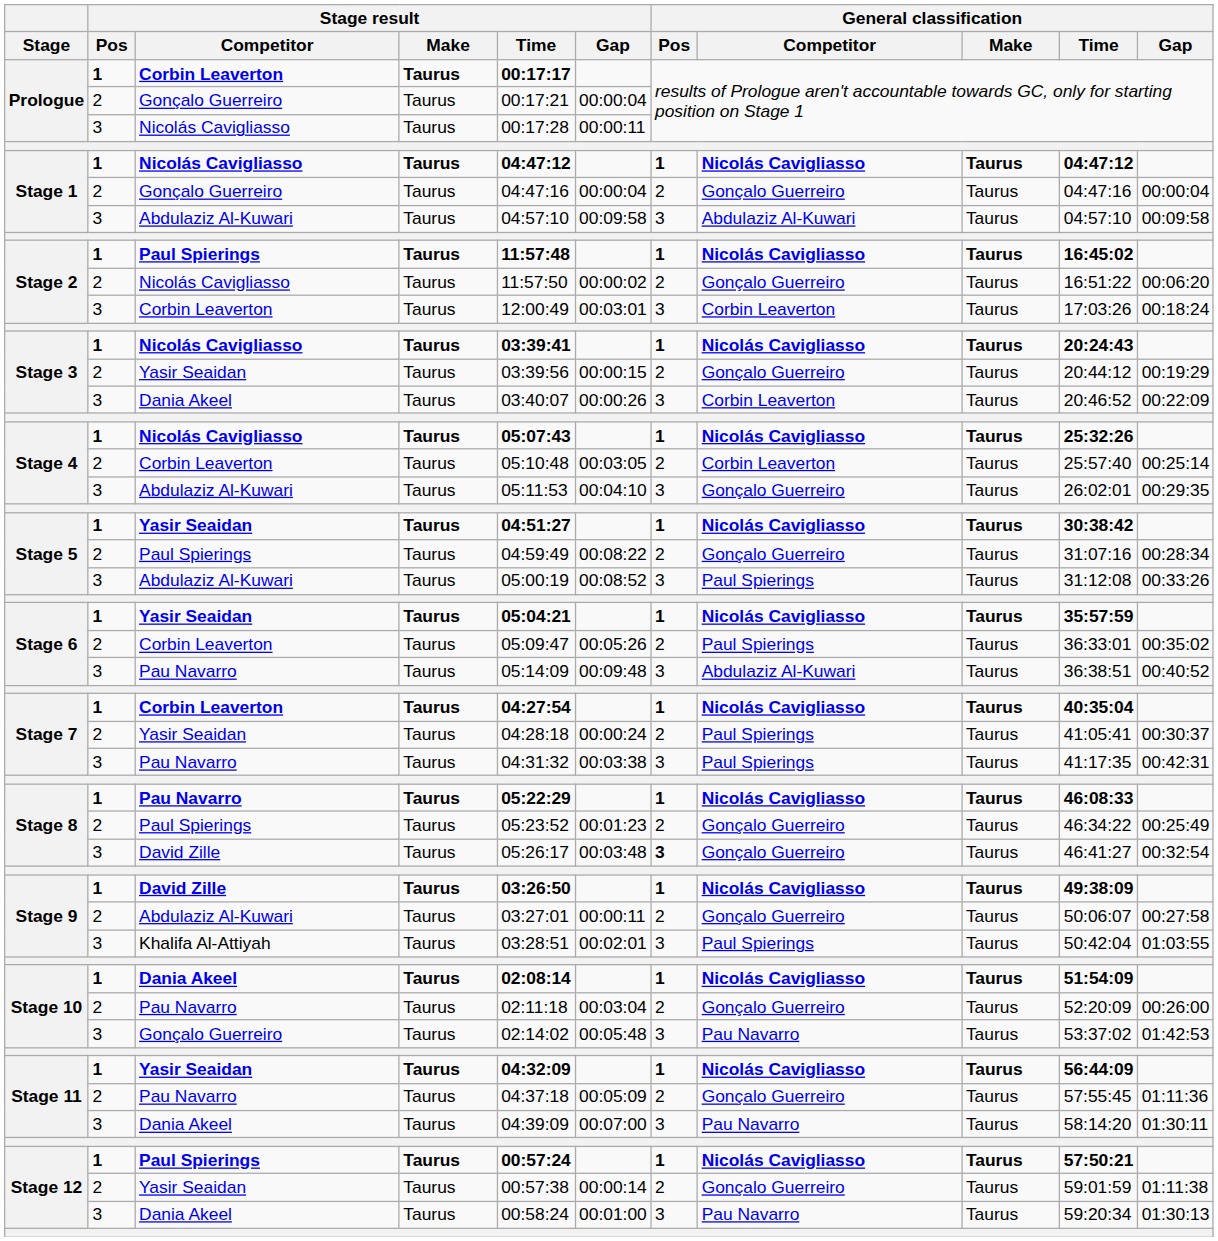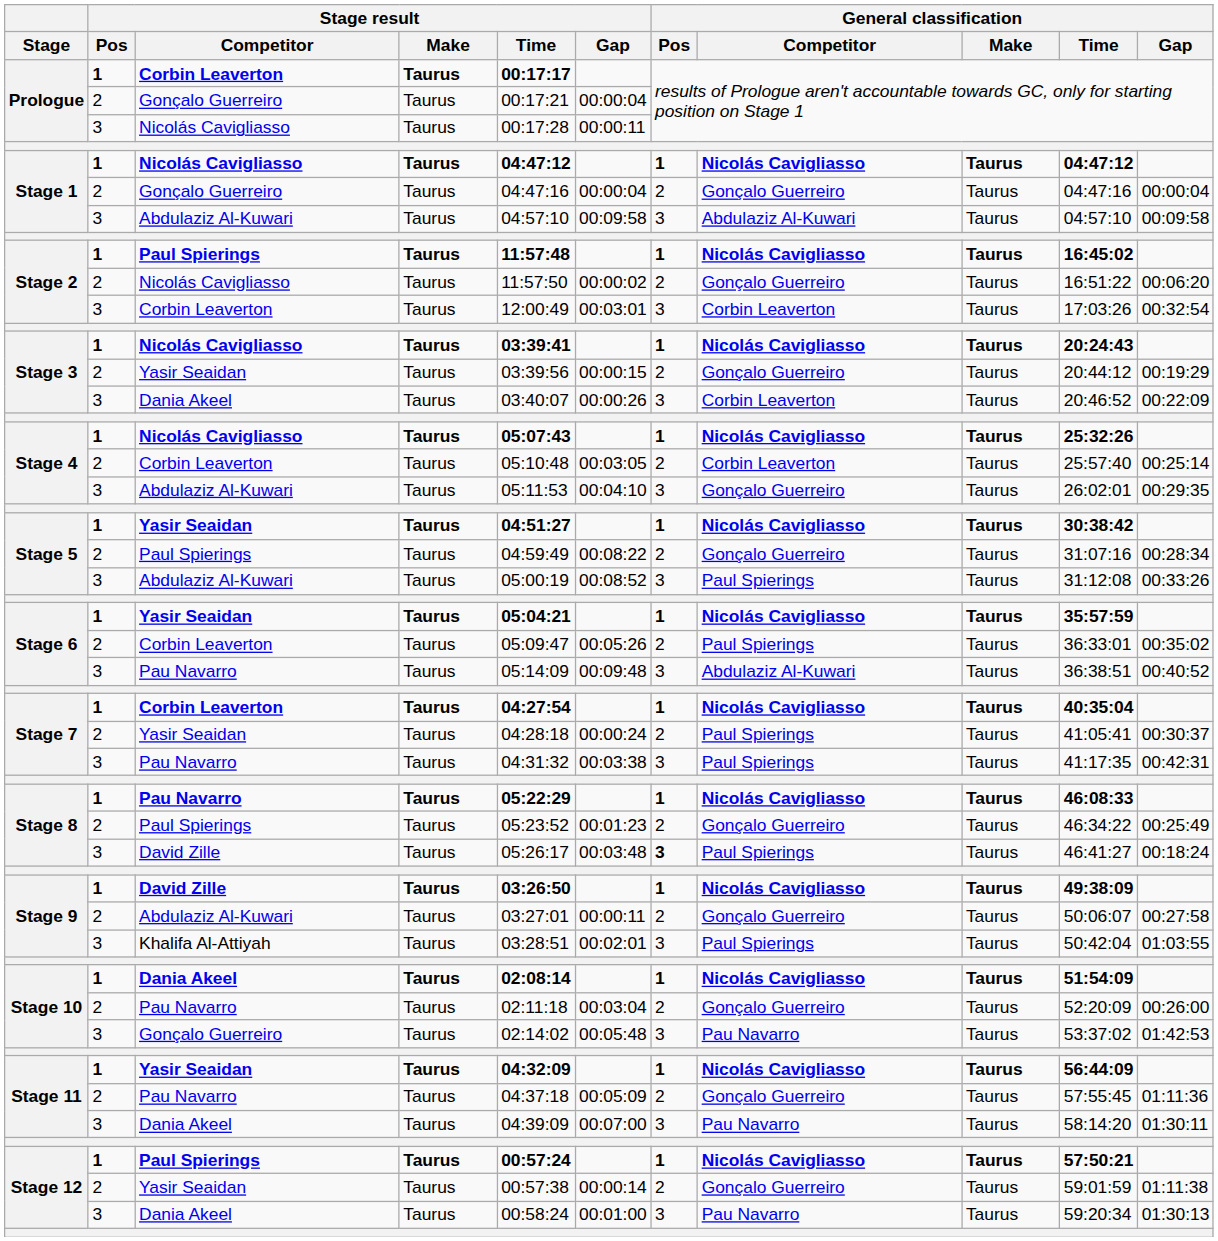Stage 2 / Corbin Leaverton | General classification / Gap: 00:18:24 -> 00:32:54
Stage 8 / David Zille | General classification / Competitor: Gonçalo Guerreiro -> Paul Spierings
Stage 8 / David Zille | General classification / Gap: 00:32:54 -> 00:18:24
